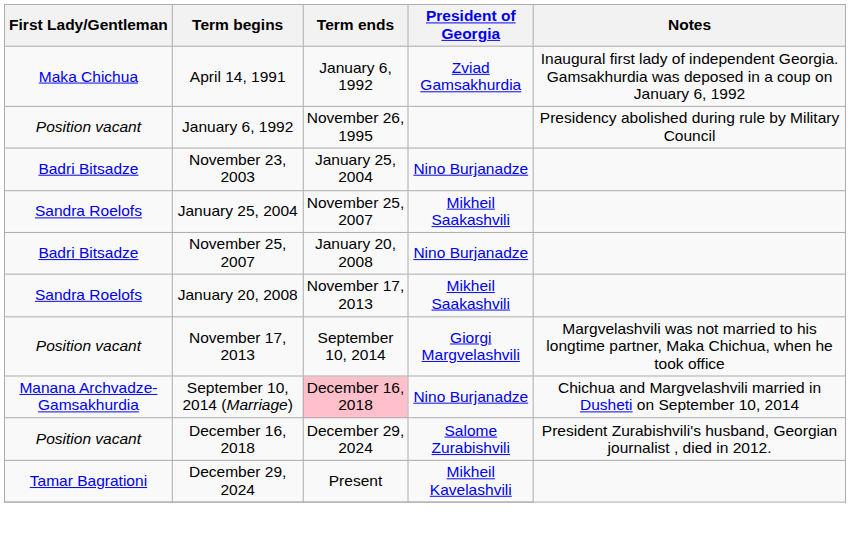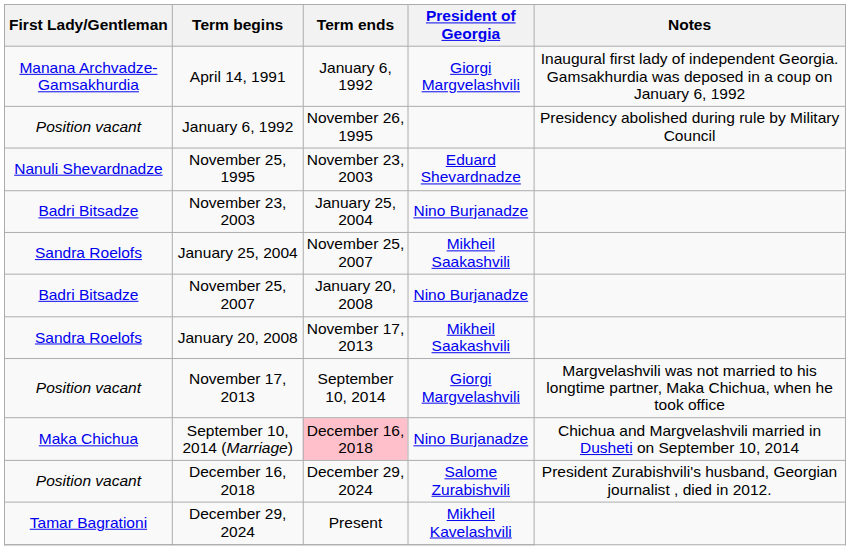April 14, 1991 | First Lady/Gentleman: Maka Chichua -> Manana Archvadze-Gamsakhurdia
April 14, 1991 | President of Georgia: Zviad Gamsakhurdia -> Giorgi Margvelashvili
+ row: Nanuli Shevardnadze | November 25, 1995 | November 23, 2003 | Eduard Shevardnadze
September 10, 2014 (Marriage) | First Lady/Gentleman: Manana Archvadze-Gamsakhurdia -> Maka Chichua
